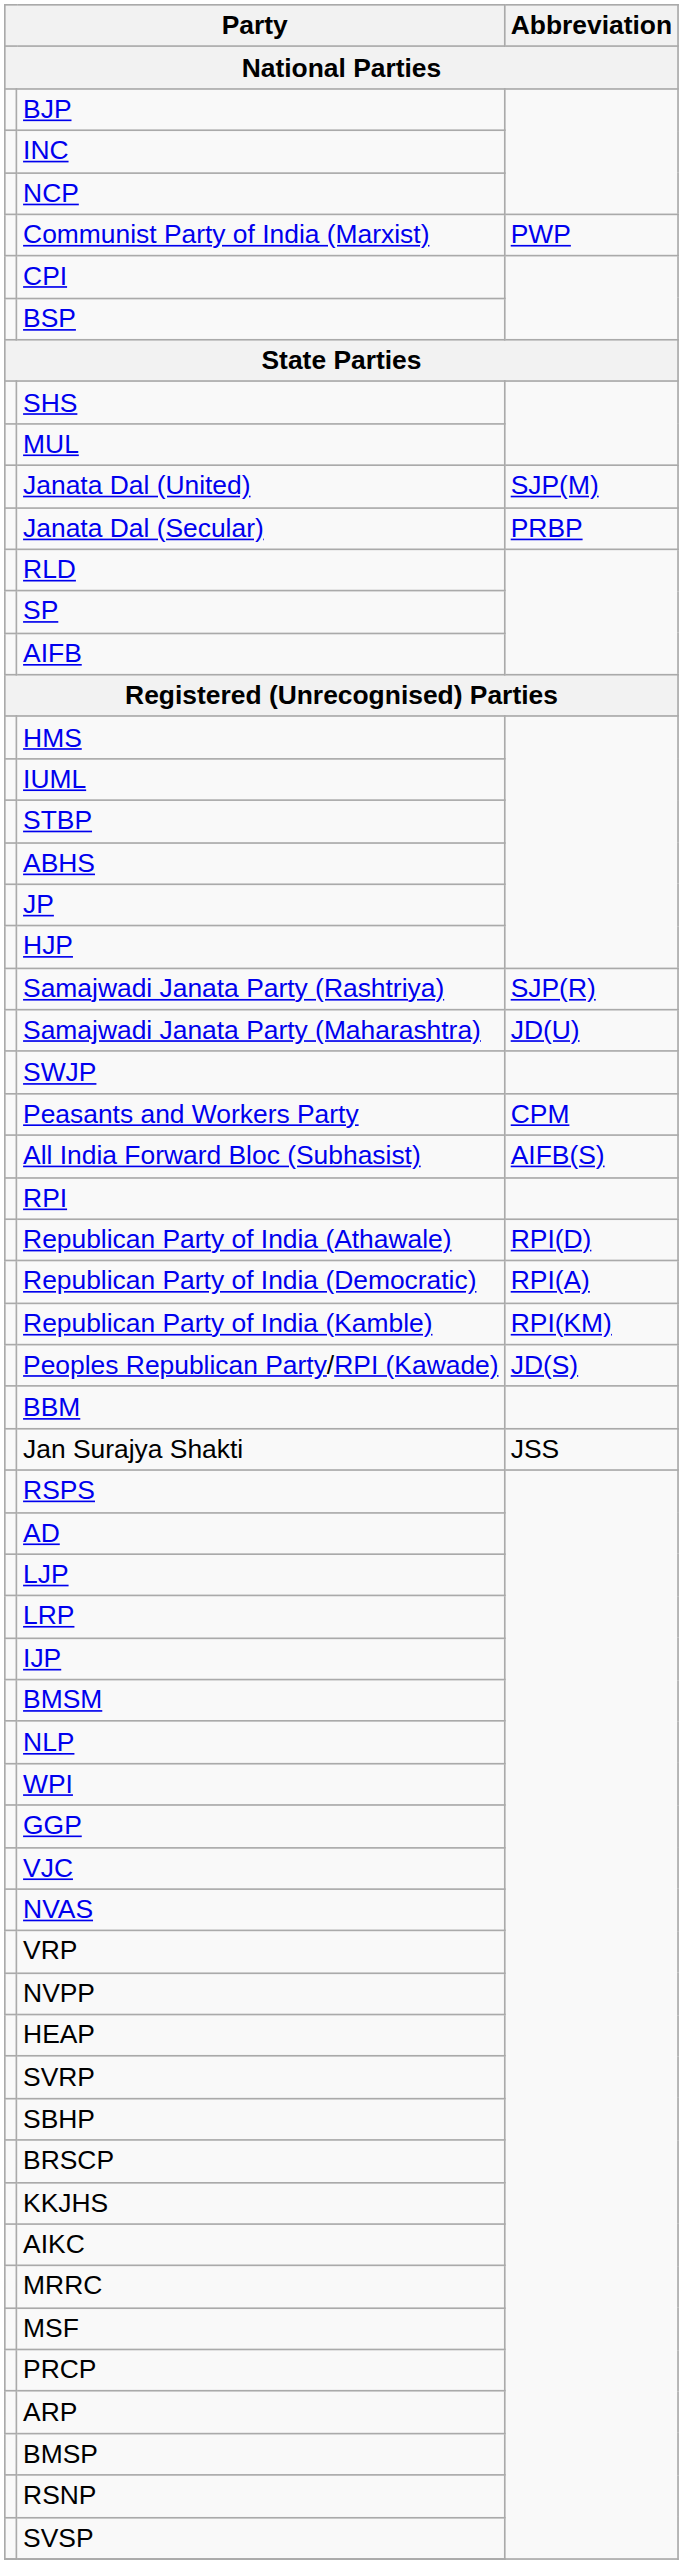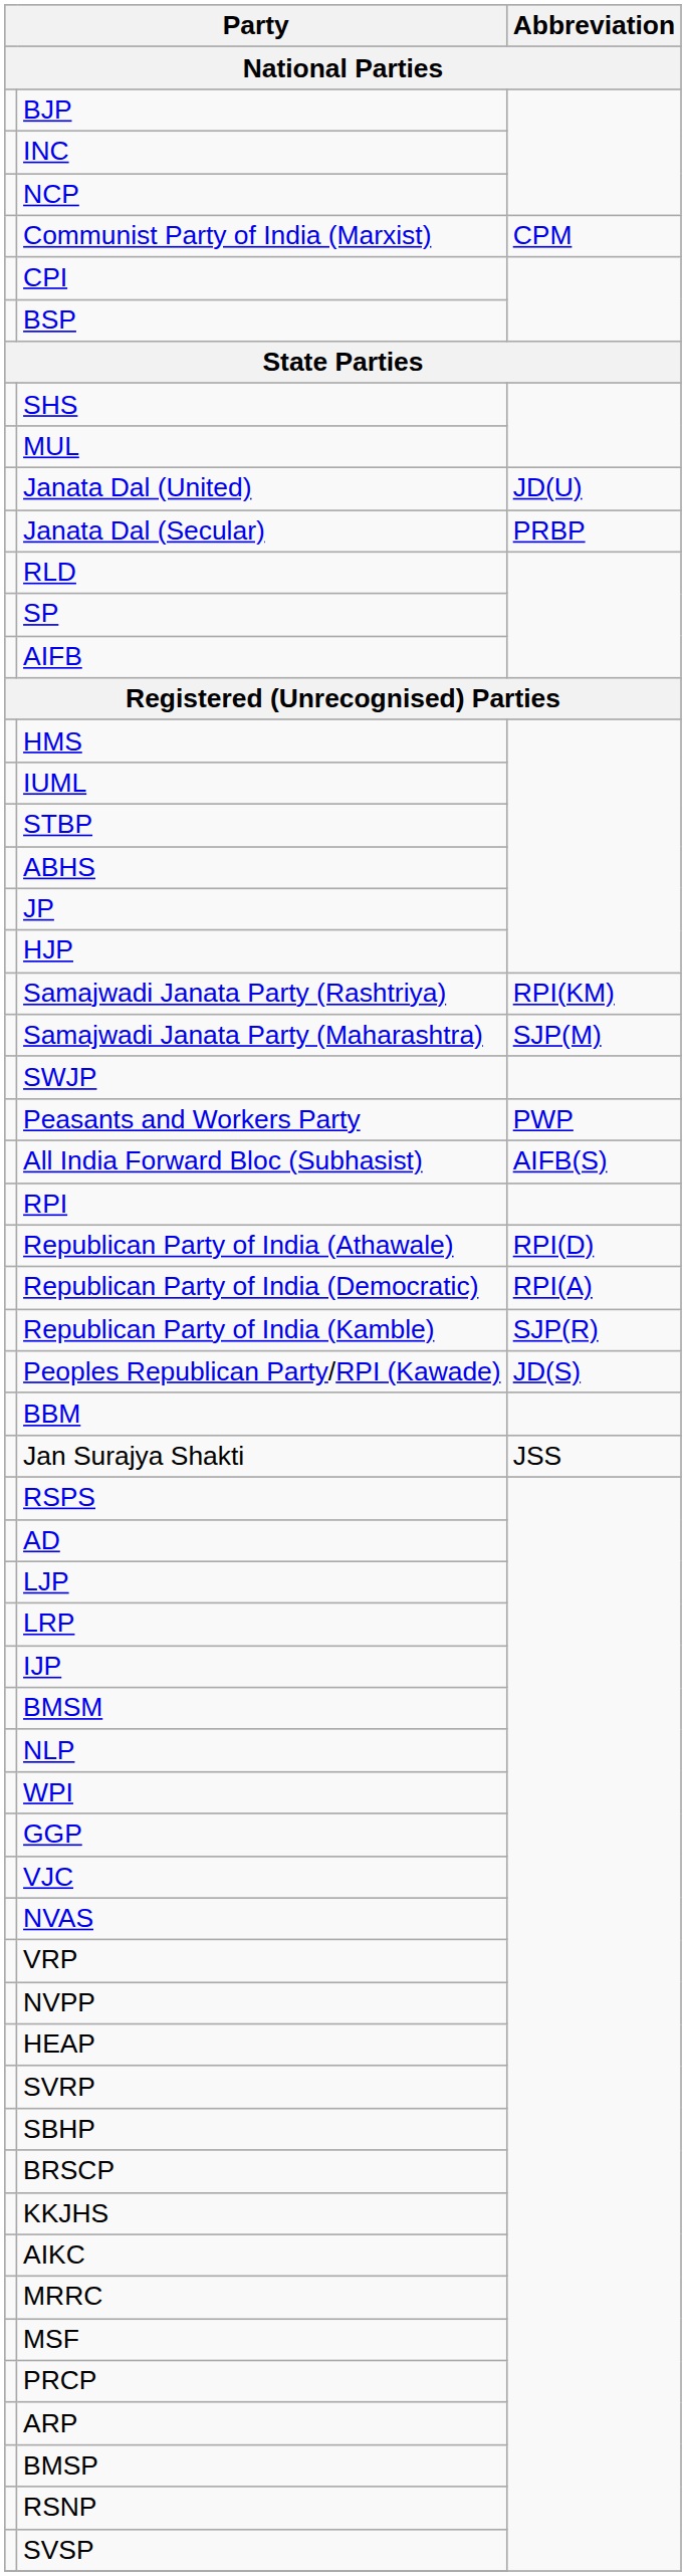Communist Party of India (Marxist) | Abbreviation: PWP -> CPM
Janata Dal (United) | Abbreviation: SJP(M) -> JD(U)
Samajwadi Janata Party (Rashtriya) | Abbreviation: SJP(R) -> RPI(KM)
Samajwadi Janata Party (Maharashtra) | Abbreviation: JD(U) -> SJP(M)
Peasants and Workers Party | Abbreviation: CPM -> PWP
Republican Party of India (Kamble) | Abbreviation: RPI(KM) -> SJP(R)
